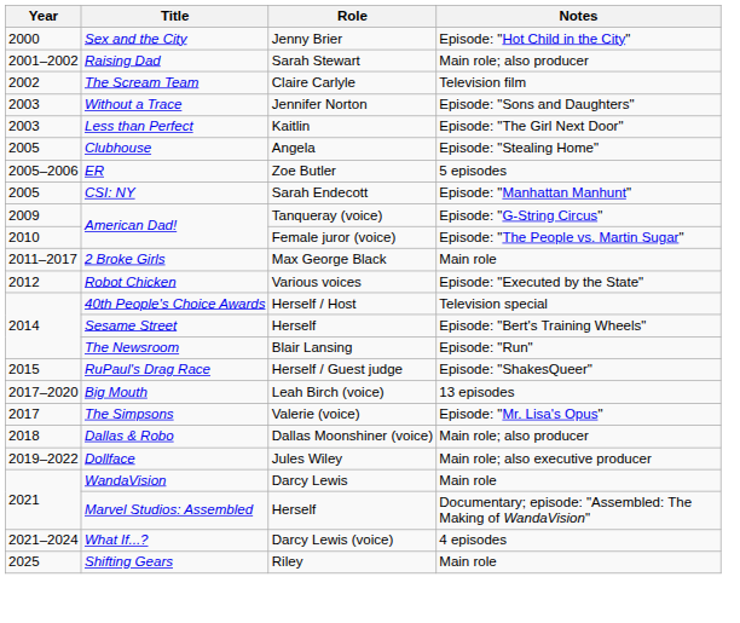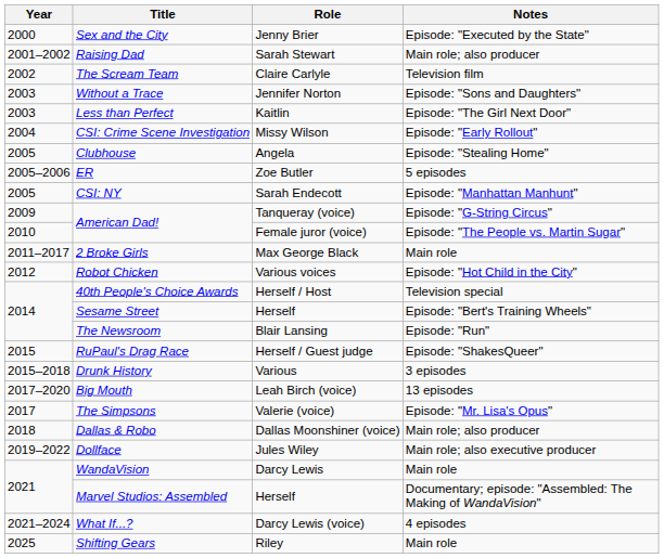Sex and the City | Notes: Episode: "Hot Child in the City" -> Episode: "Executed by the State"
+ row: 2004 | CSI: Crime Scene Investigation | Missy Wilson | Episode: "Early Rollout"
Robot Chicken | Notes: Episode: "Executed by the State" -> Episode: "Hot Child in the City"
+ row: 2015–2018 | Drunk History | Various | 3 episodes
